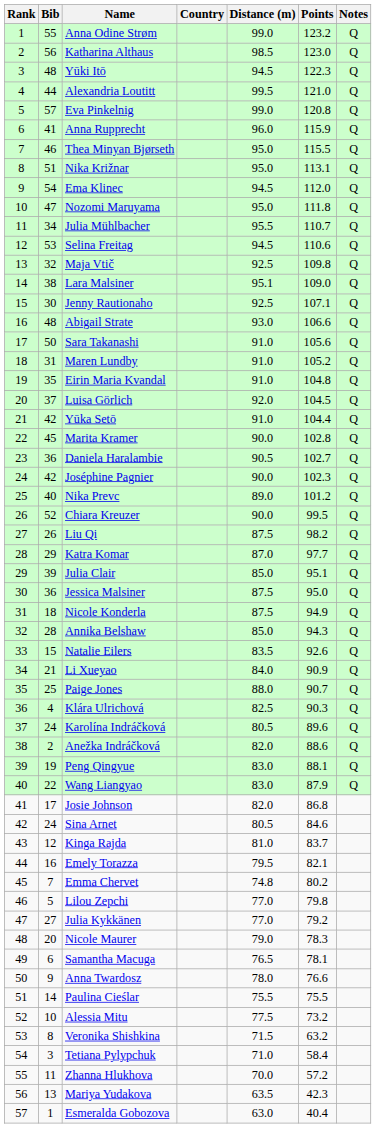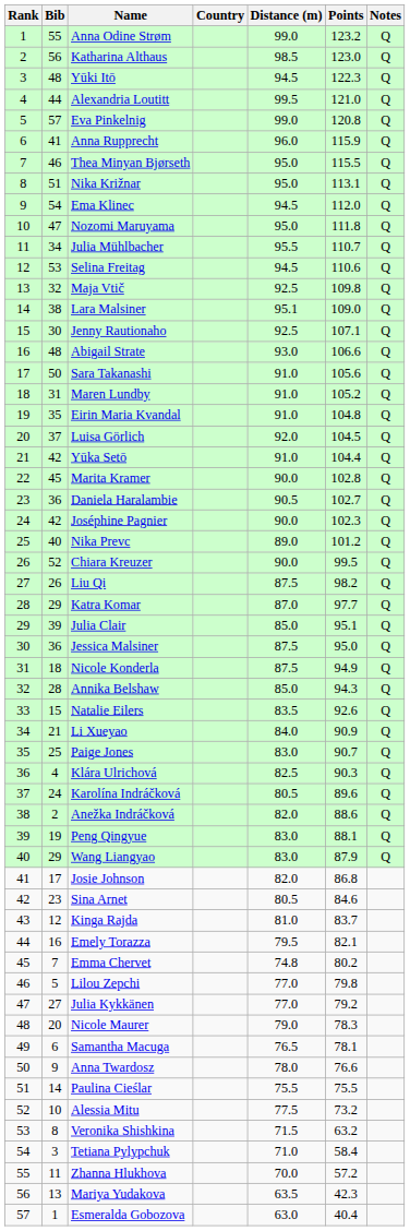Paige Jones | Distance (m): 88.0 -> 83.0
Wang Liangyao | Bib: 22 -> 29
Sina Arnet | Bib: 24 -> 23
